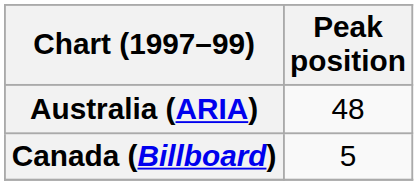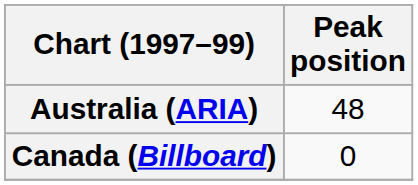Canada (Billboard) | Peak position: 5 -> 0
